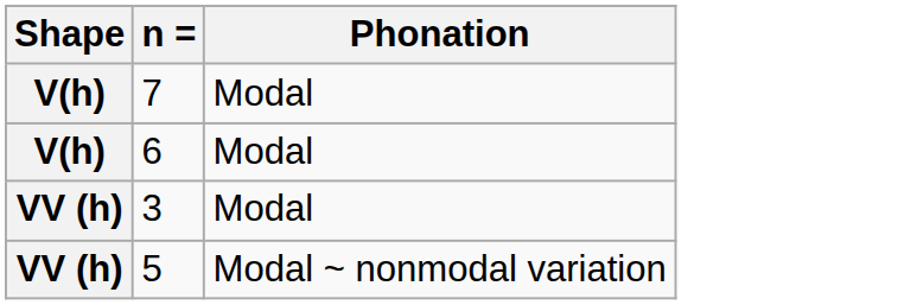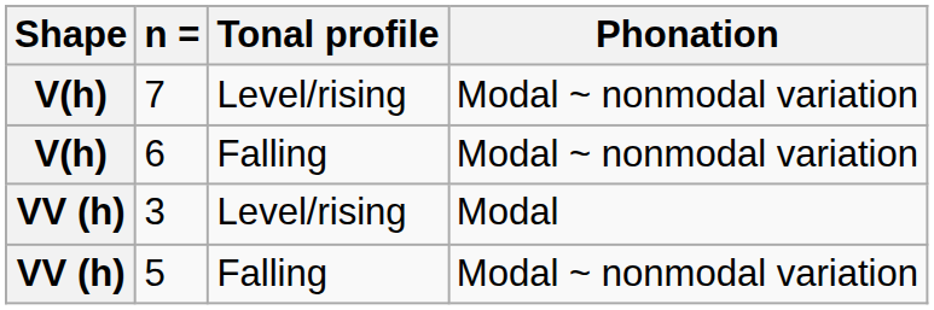+ column: Tonal profile | Level/rising | Falling | Level/rising | Falling
7 | Phonation: Modal -> Modal ~ nonmodal variation
6 | Phonation: Modal -> Modal ~ nonmodal variation
